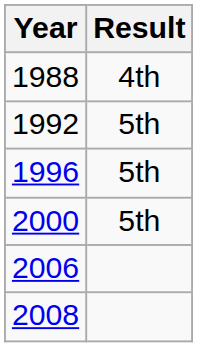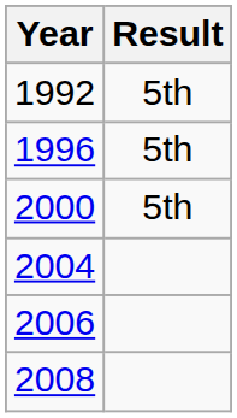- row: 1988 | 4th
+ row: 2004
